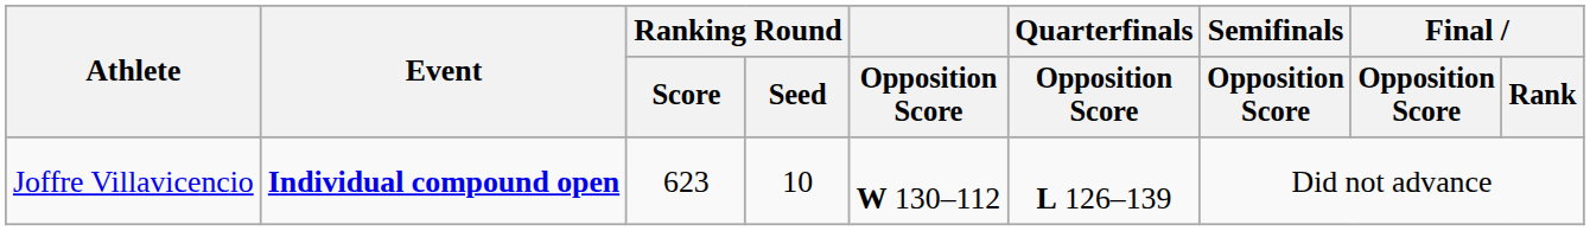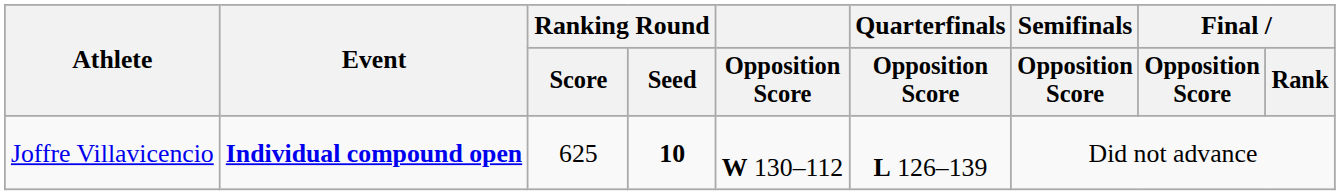Joffre Villavicencio | Ranking Round / Score: 623 -> 625
Joffre Villavicencio | Ranking Round / Seed: normal -> bold
